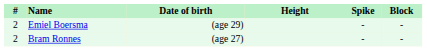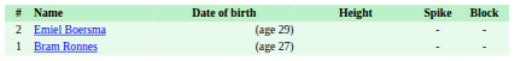Bram Ronnes | #: 2 -> 1
